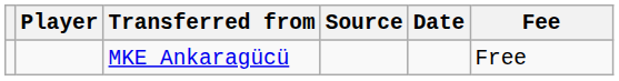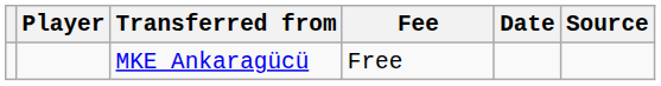columns swapped: Fee <-> Source
